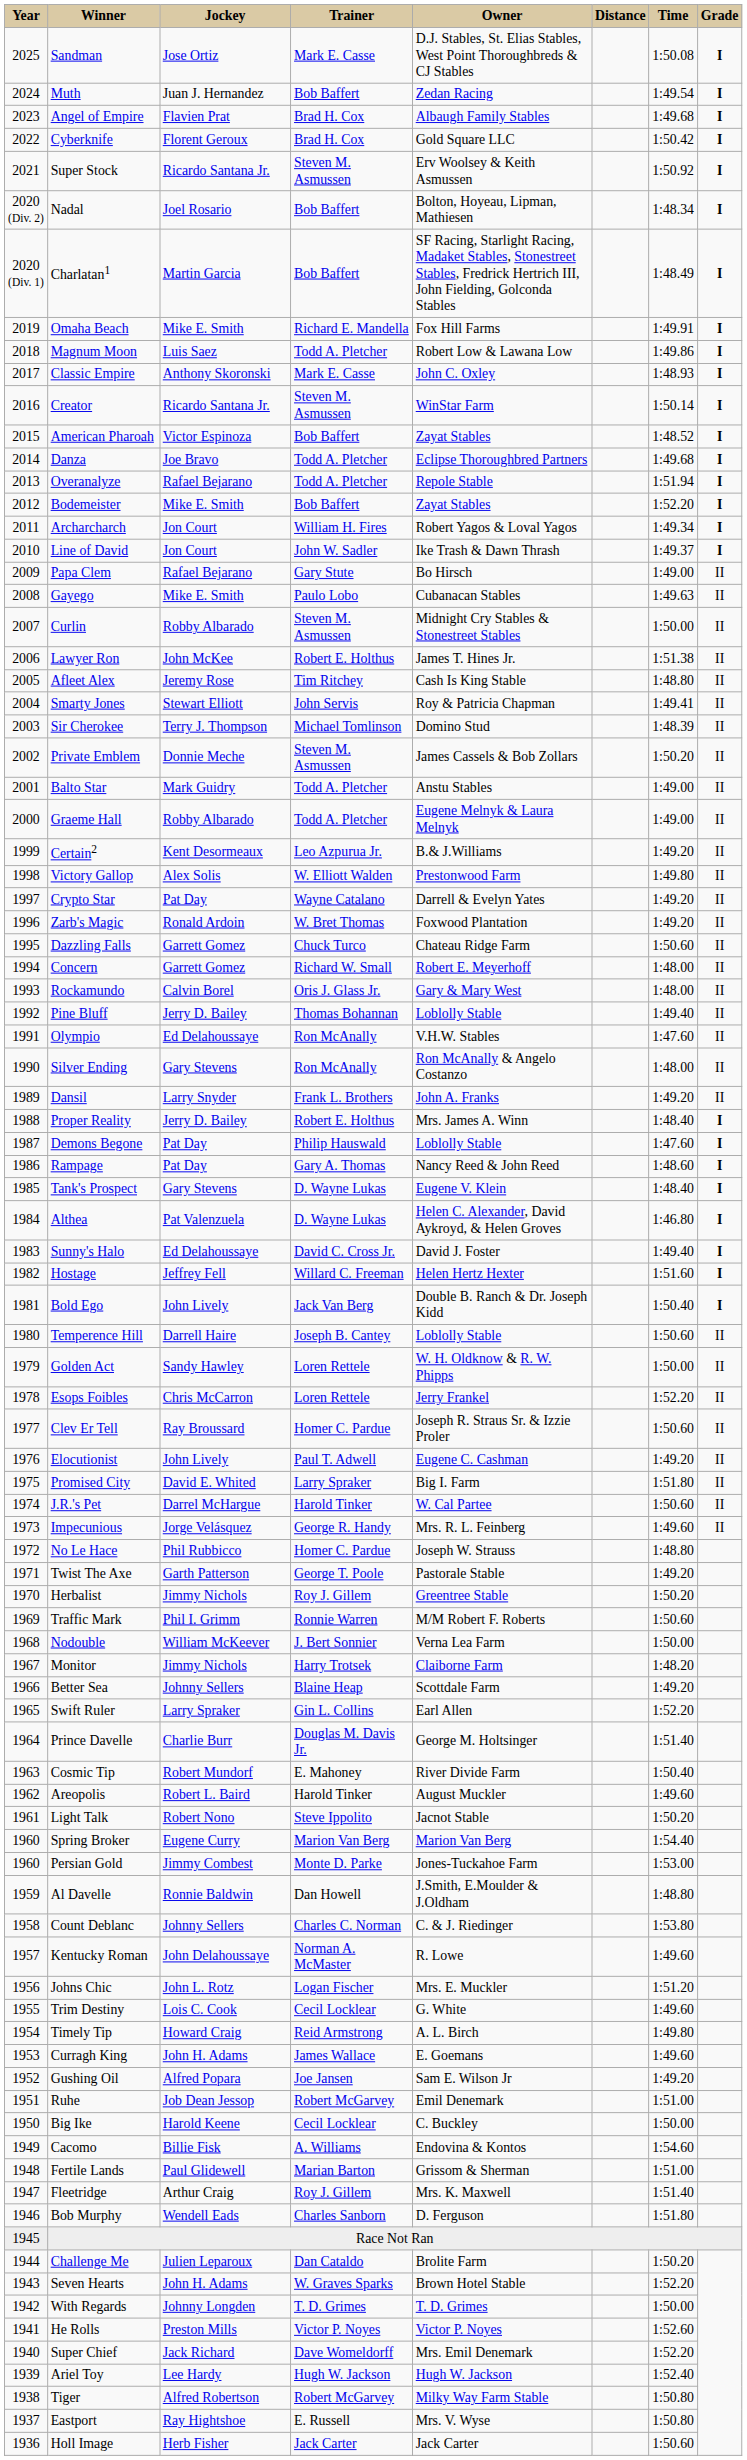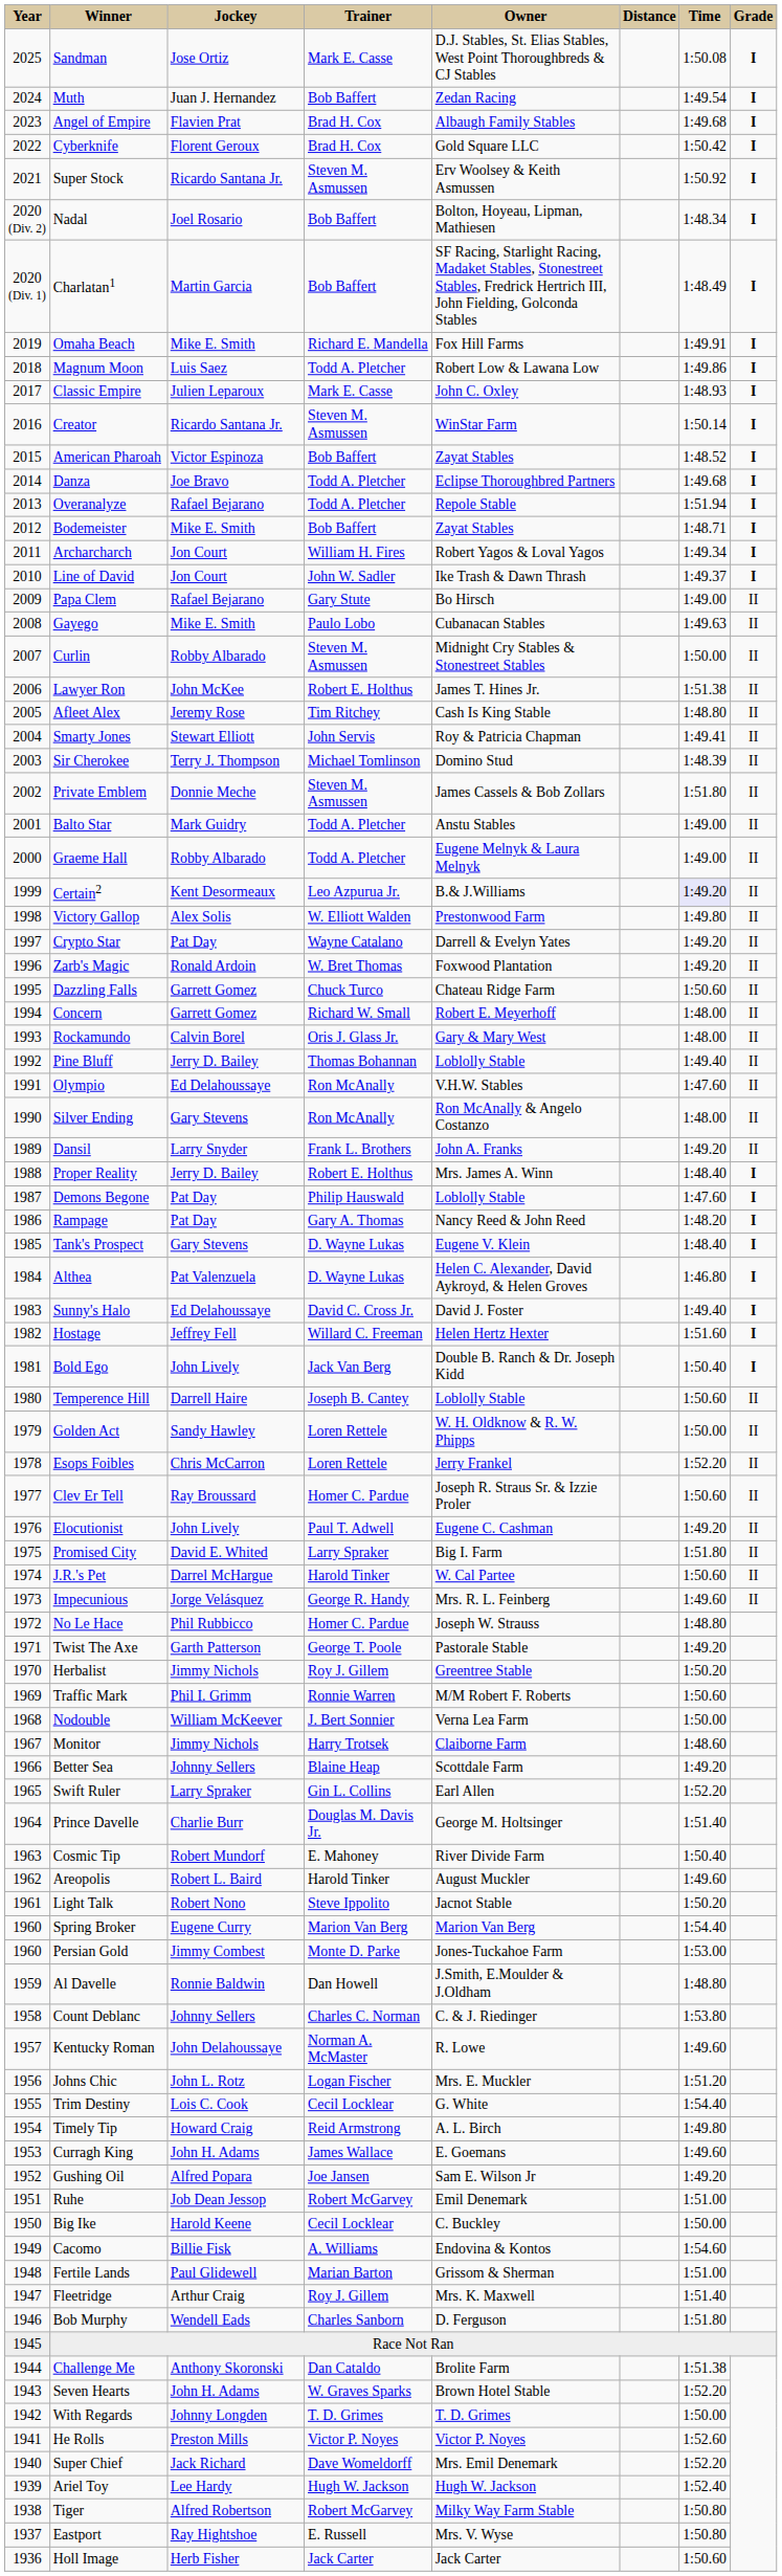Classic Empire | Jockey: Anthony Skoronski -> Julien Leparoux
Bodemeister | Time: 1:52.20 -> 1:48.71
Private Emblem | Time: 1:50.20 -> 1:51.80
Certain2 | Time: no background -> lavender background
Rampage | Time: 1:48.60 -> 1:48.20
Monitor | Time: 1:48.20 -> 1:48.60
Trim Destiny | Time: 1:49.60 -> 1:54.40
Challenge Me | Jockey: Julien Leparoux -> Anthony Skoronski
Challenge Me | Time: 1:50.20 -> 1:51.38
